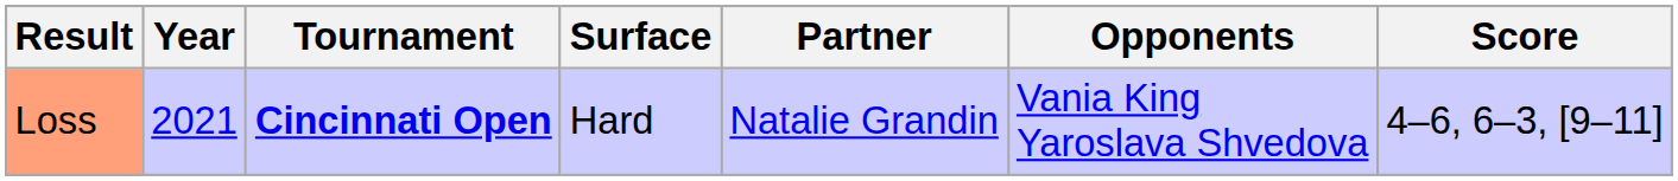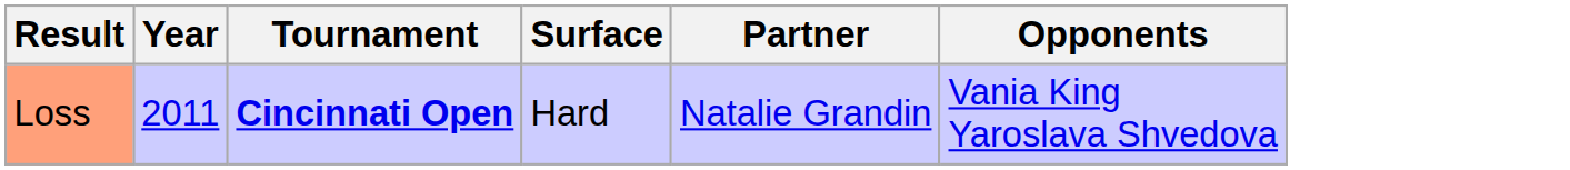- column: Score | 4–6, 6–3, [9–11]
Loss | Year: 2021 -> 2011
